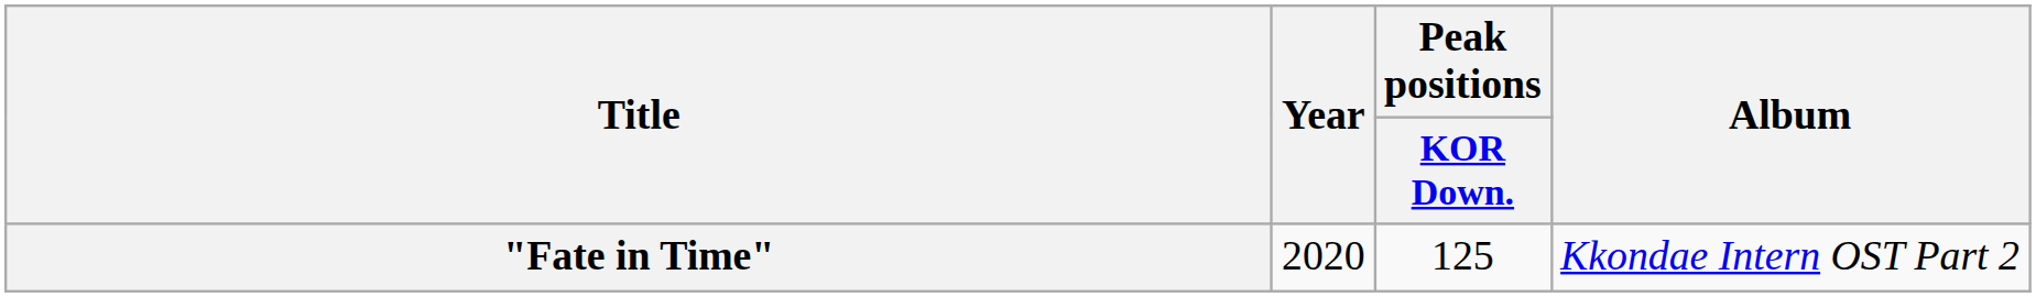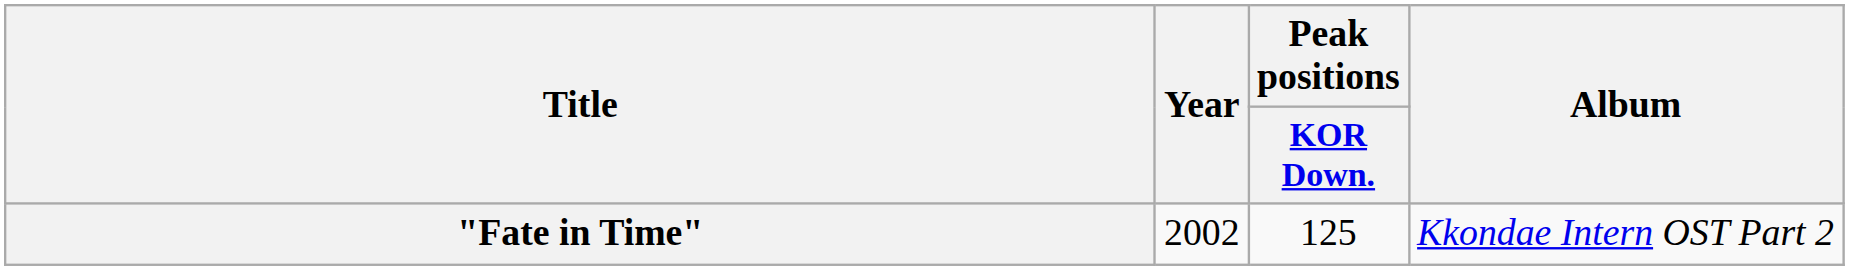"Fate in Time" | Year: 2020 -> 2002
